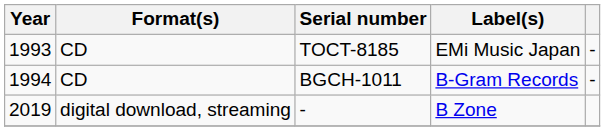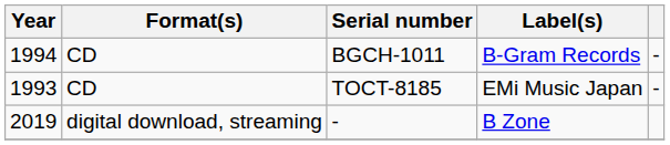rows swapped: TOCT-8185 <-> BGCH-1011
